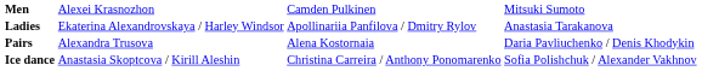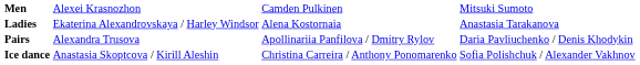Ladies | column 3: Apollinariia Panfilova / Dmitry Rylov -> Alena Kostornaia
Pairs | column 3: Alena Kostornaia -> Apollinariia Panfilova / Dmitry Rylov
